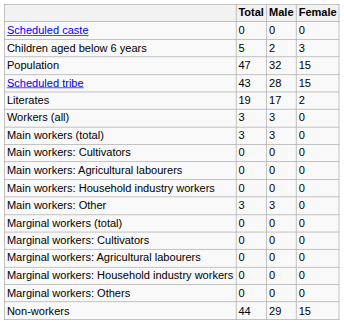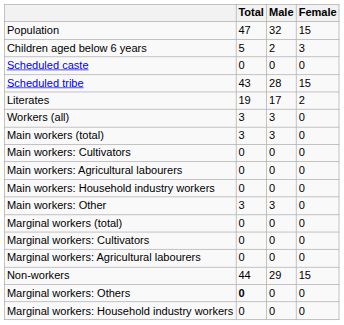rows swapped: Population <-> Scheduled caste
rows swapped: Marginal workers: Household industry workers <-> Non-workers
Marginal workers: Others | Total: normal -> bold
